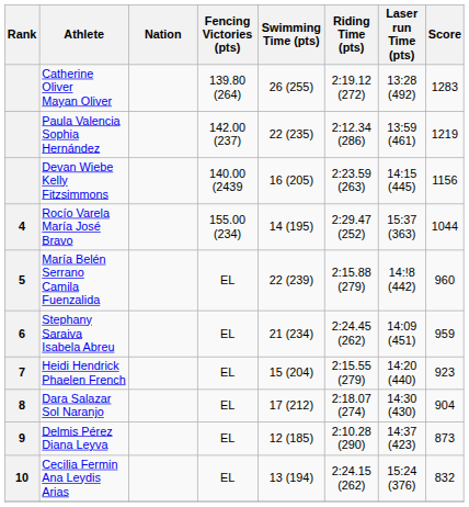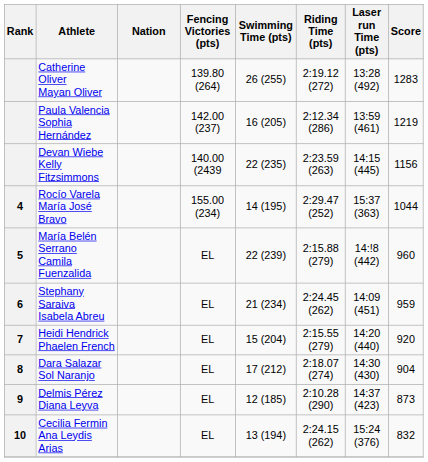Paula Valencia Sophia Hernández | Swimming Time (pts): 22 (235) -> 16 (205)
Devan Wiebe Kelly Fitzsimmons | Swimming Time (pts): 16 (205) -> 22 (235)
Heidi Hendrick Phaelen French | Score: 923 -> 920
